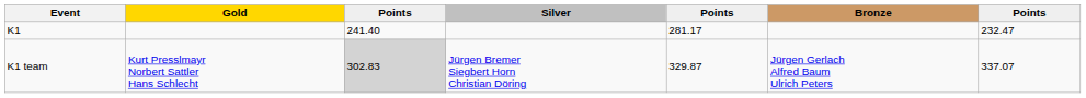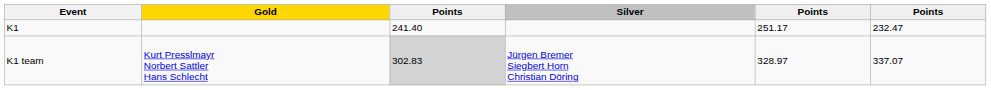- column: Bronze | Jürgen Gerlach Alfred Baum Ulrich Peters
K1 | column 5: 281.17 -> 251.17
K1 team | column 5: 329.87 -> 328.97
